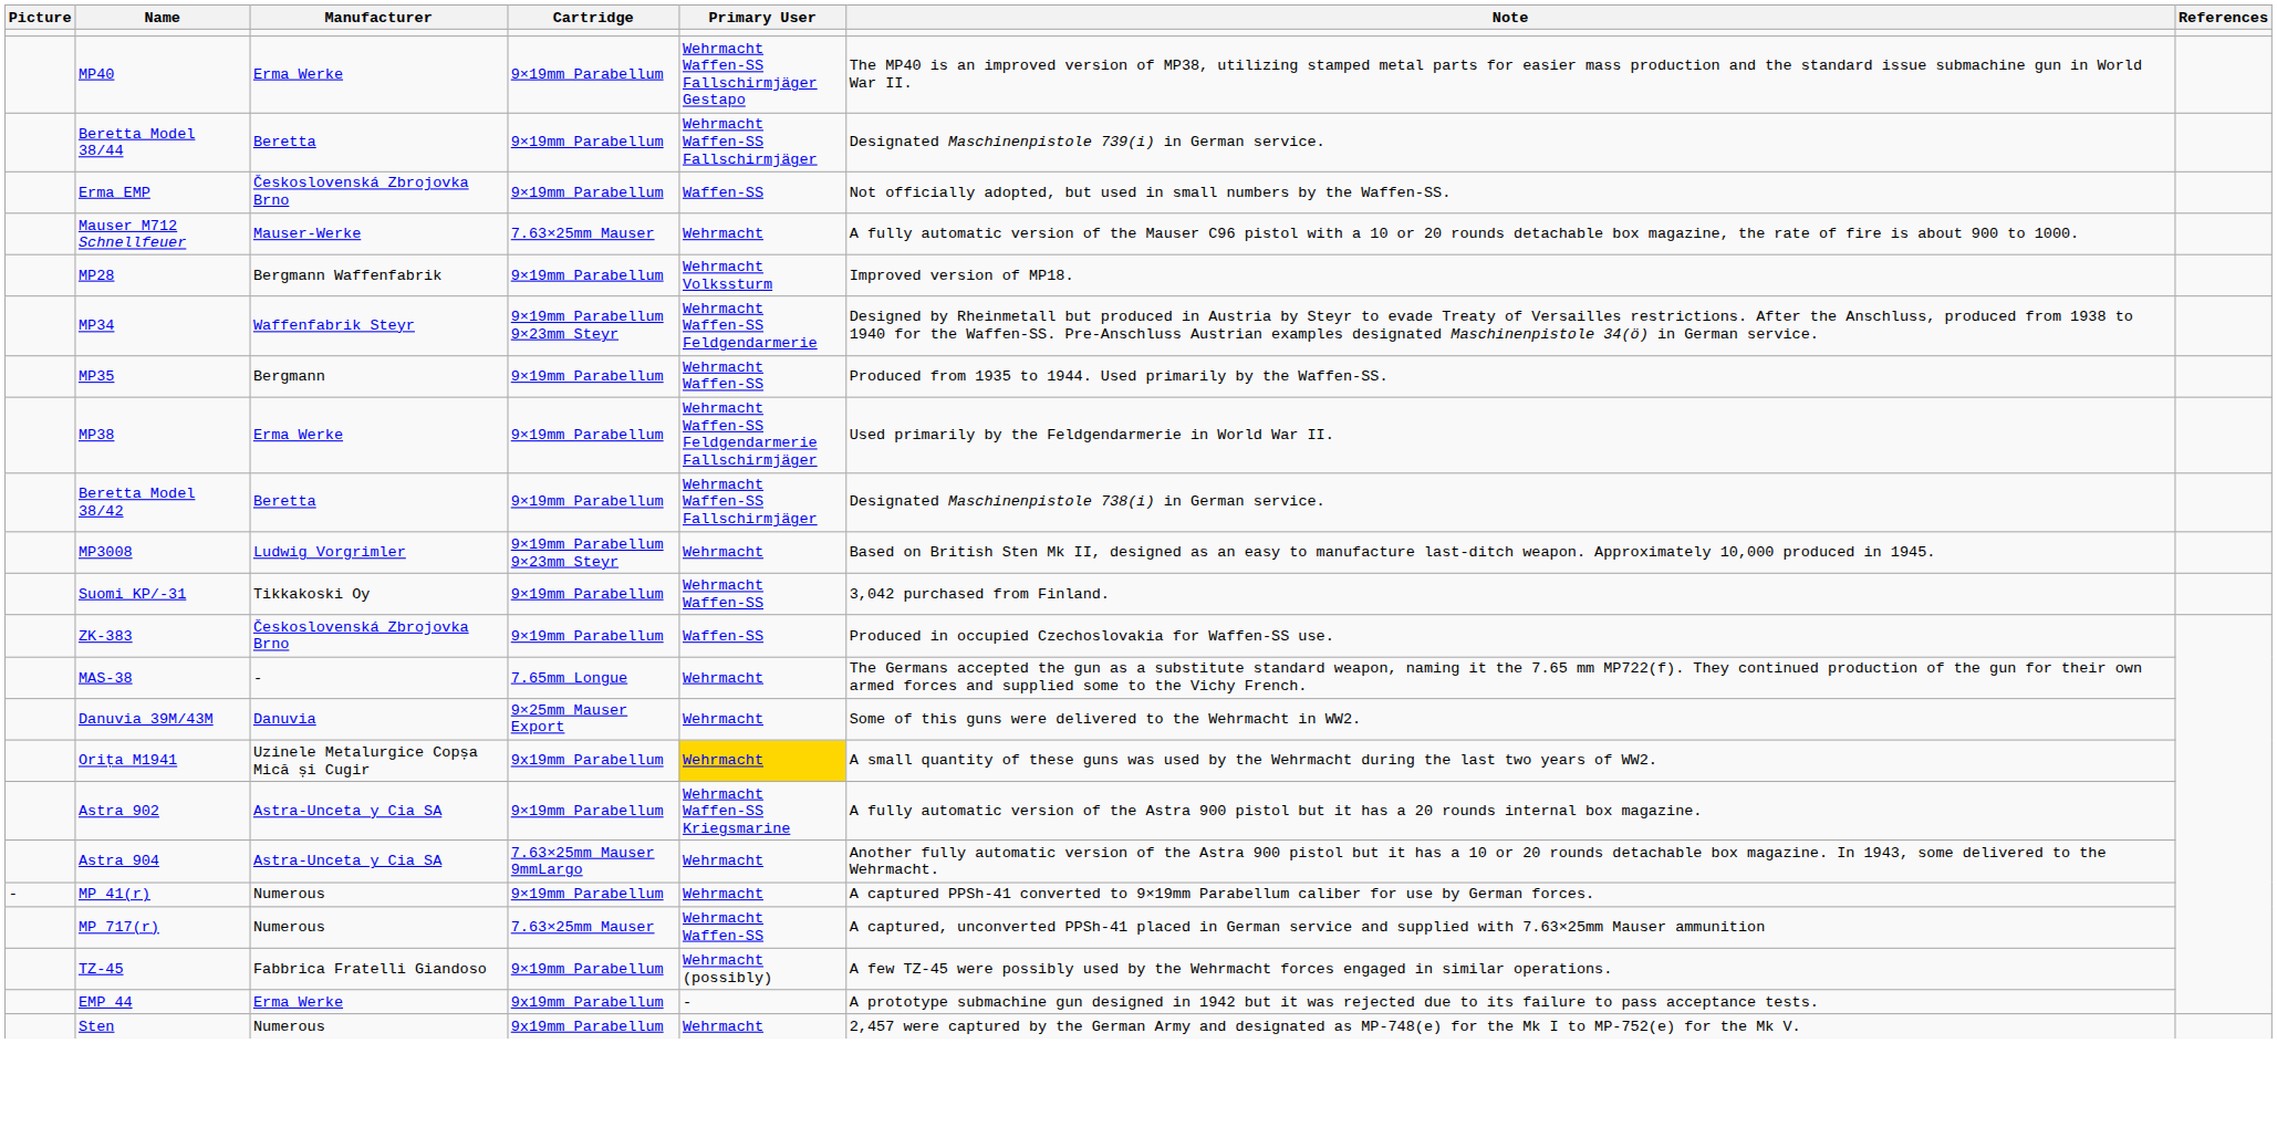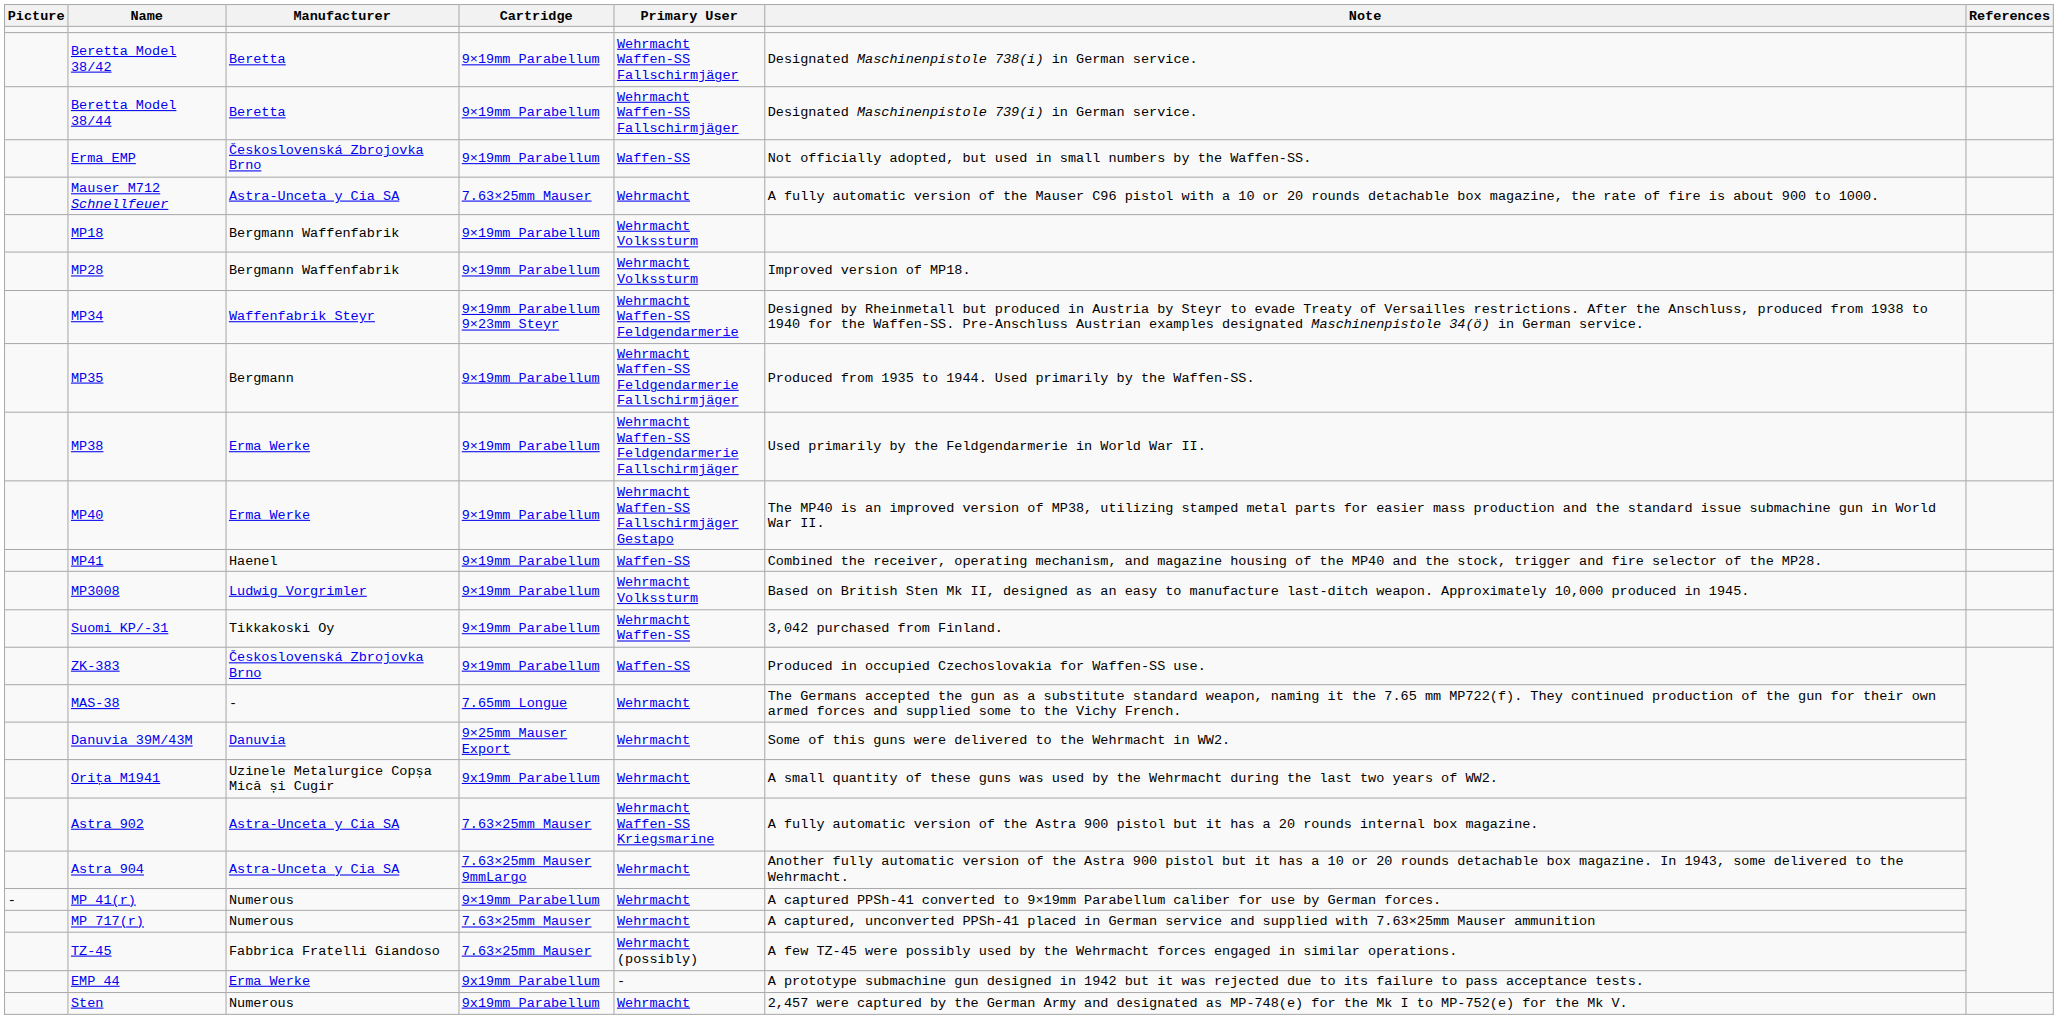rows swapped: Beretta Model 38/42 <-> MP40
Mauser M712 Schnellfeuer | Manufacturer: Mauser-Werke -> Astra-Unceta y Cia SA
+ row: MP18 | Bergmann Waffenfabrik | 9×19mm Parabellum | Wehrmacht Volkssturm
MP35 | Primary User: Wehrmacht Waffen-SS -> Wehrmacht Waffen-SS Feldgendarmerie Fallschirmjäger
+ row: MP41 | Haenel | 9×19mm Parabellum | Waffen-SS | Combined the receiver, operating mechanism, and magazine housing of the MP40 and the stock, trigger and fire selector of the MP28.
MP3008 | Cartridge: 9×19mm Parabellum 9×23mm Steyr -> 9×19mm Parabellum
MP3008 | Primary User: Wehrmacht -> Wehrmacht Volkssturm
Orița M1941 | Primary User: gold background -> no background
Astra 902 | Cartridge: 9×19mm Parabellum -> 7.63×25mm Mauser
MP 717(r) | Primary User: Wehrmacht Waffen-SS -> Wehrmacht
TZ-45 | Cartridge: 9×19mm Parabellum -> 7.63×25mm Mauser
